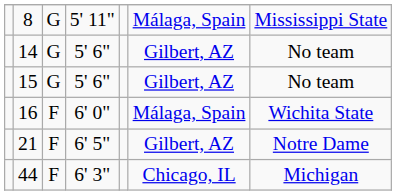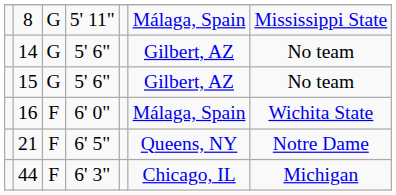21 | column 6: Gilbert, AZ -> Queens, NY
